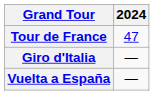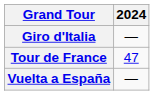rows swapped: Giro d'Italia <-> Tour de France
